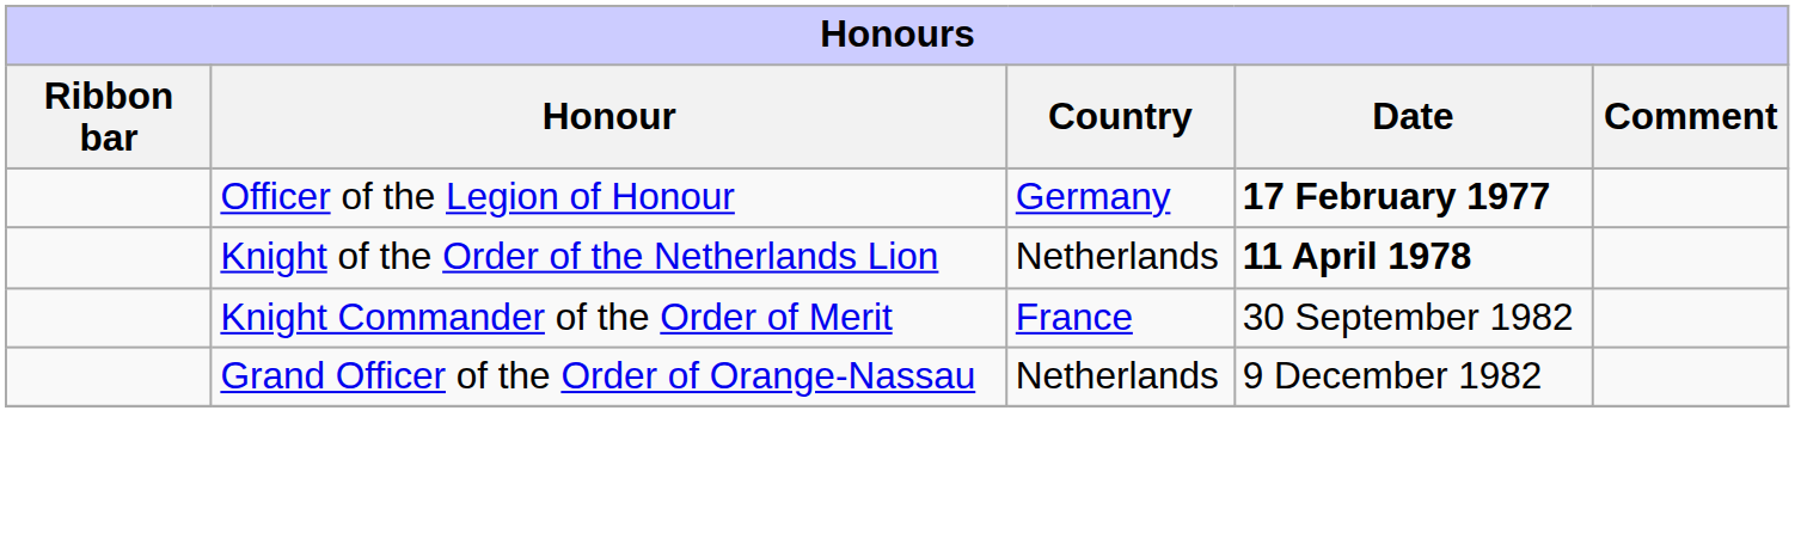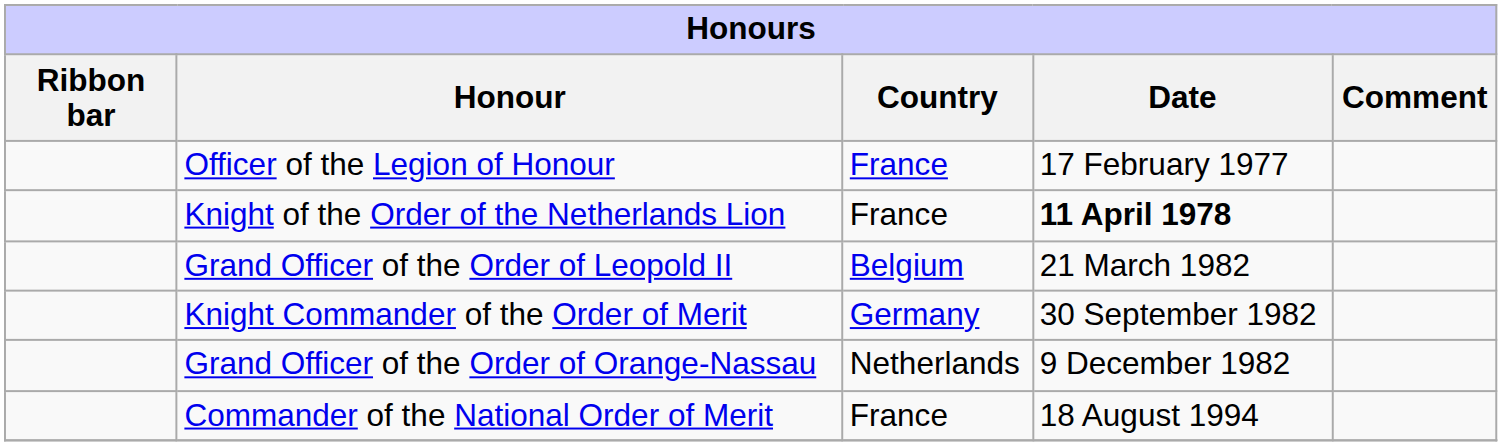Officer of the Legion of Honour | Country: Germany -> France
Officer of the Legion of Honour | Date: bold -> normal
Knight of the Order of the Netherlands Lion | Country: Netherlands -> France
+ row: Grand Officer of the Order of Leopold II | Belgium | 21 March 1982
Knight Commander of the Order of Merit | Country: France -> Germany
+ row: Commander of the National Order of Merit | France | 18 August 1994
